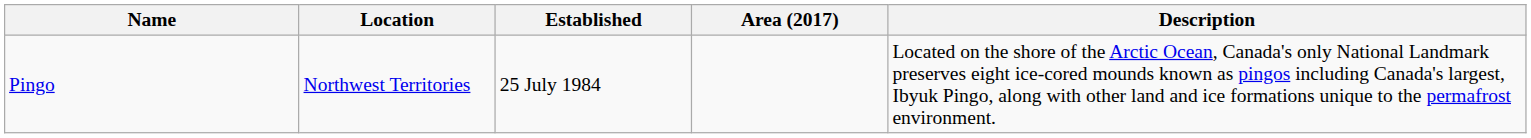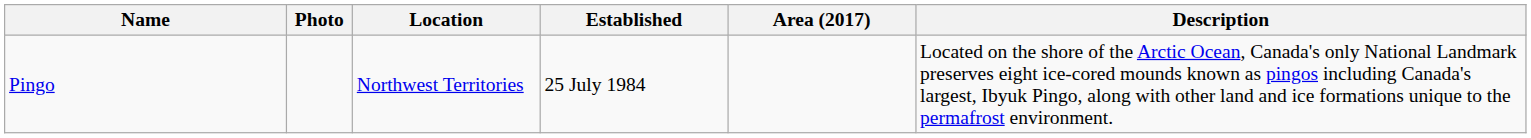+ column: Photo
